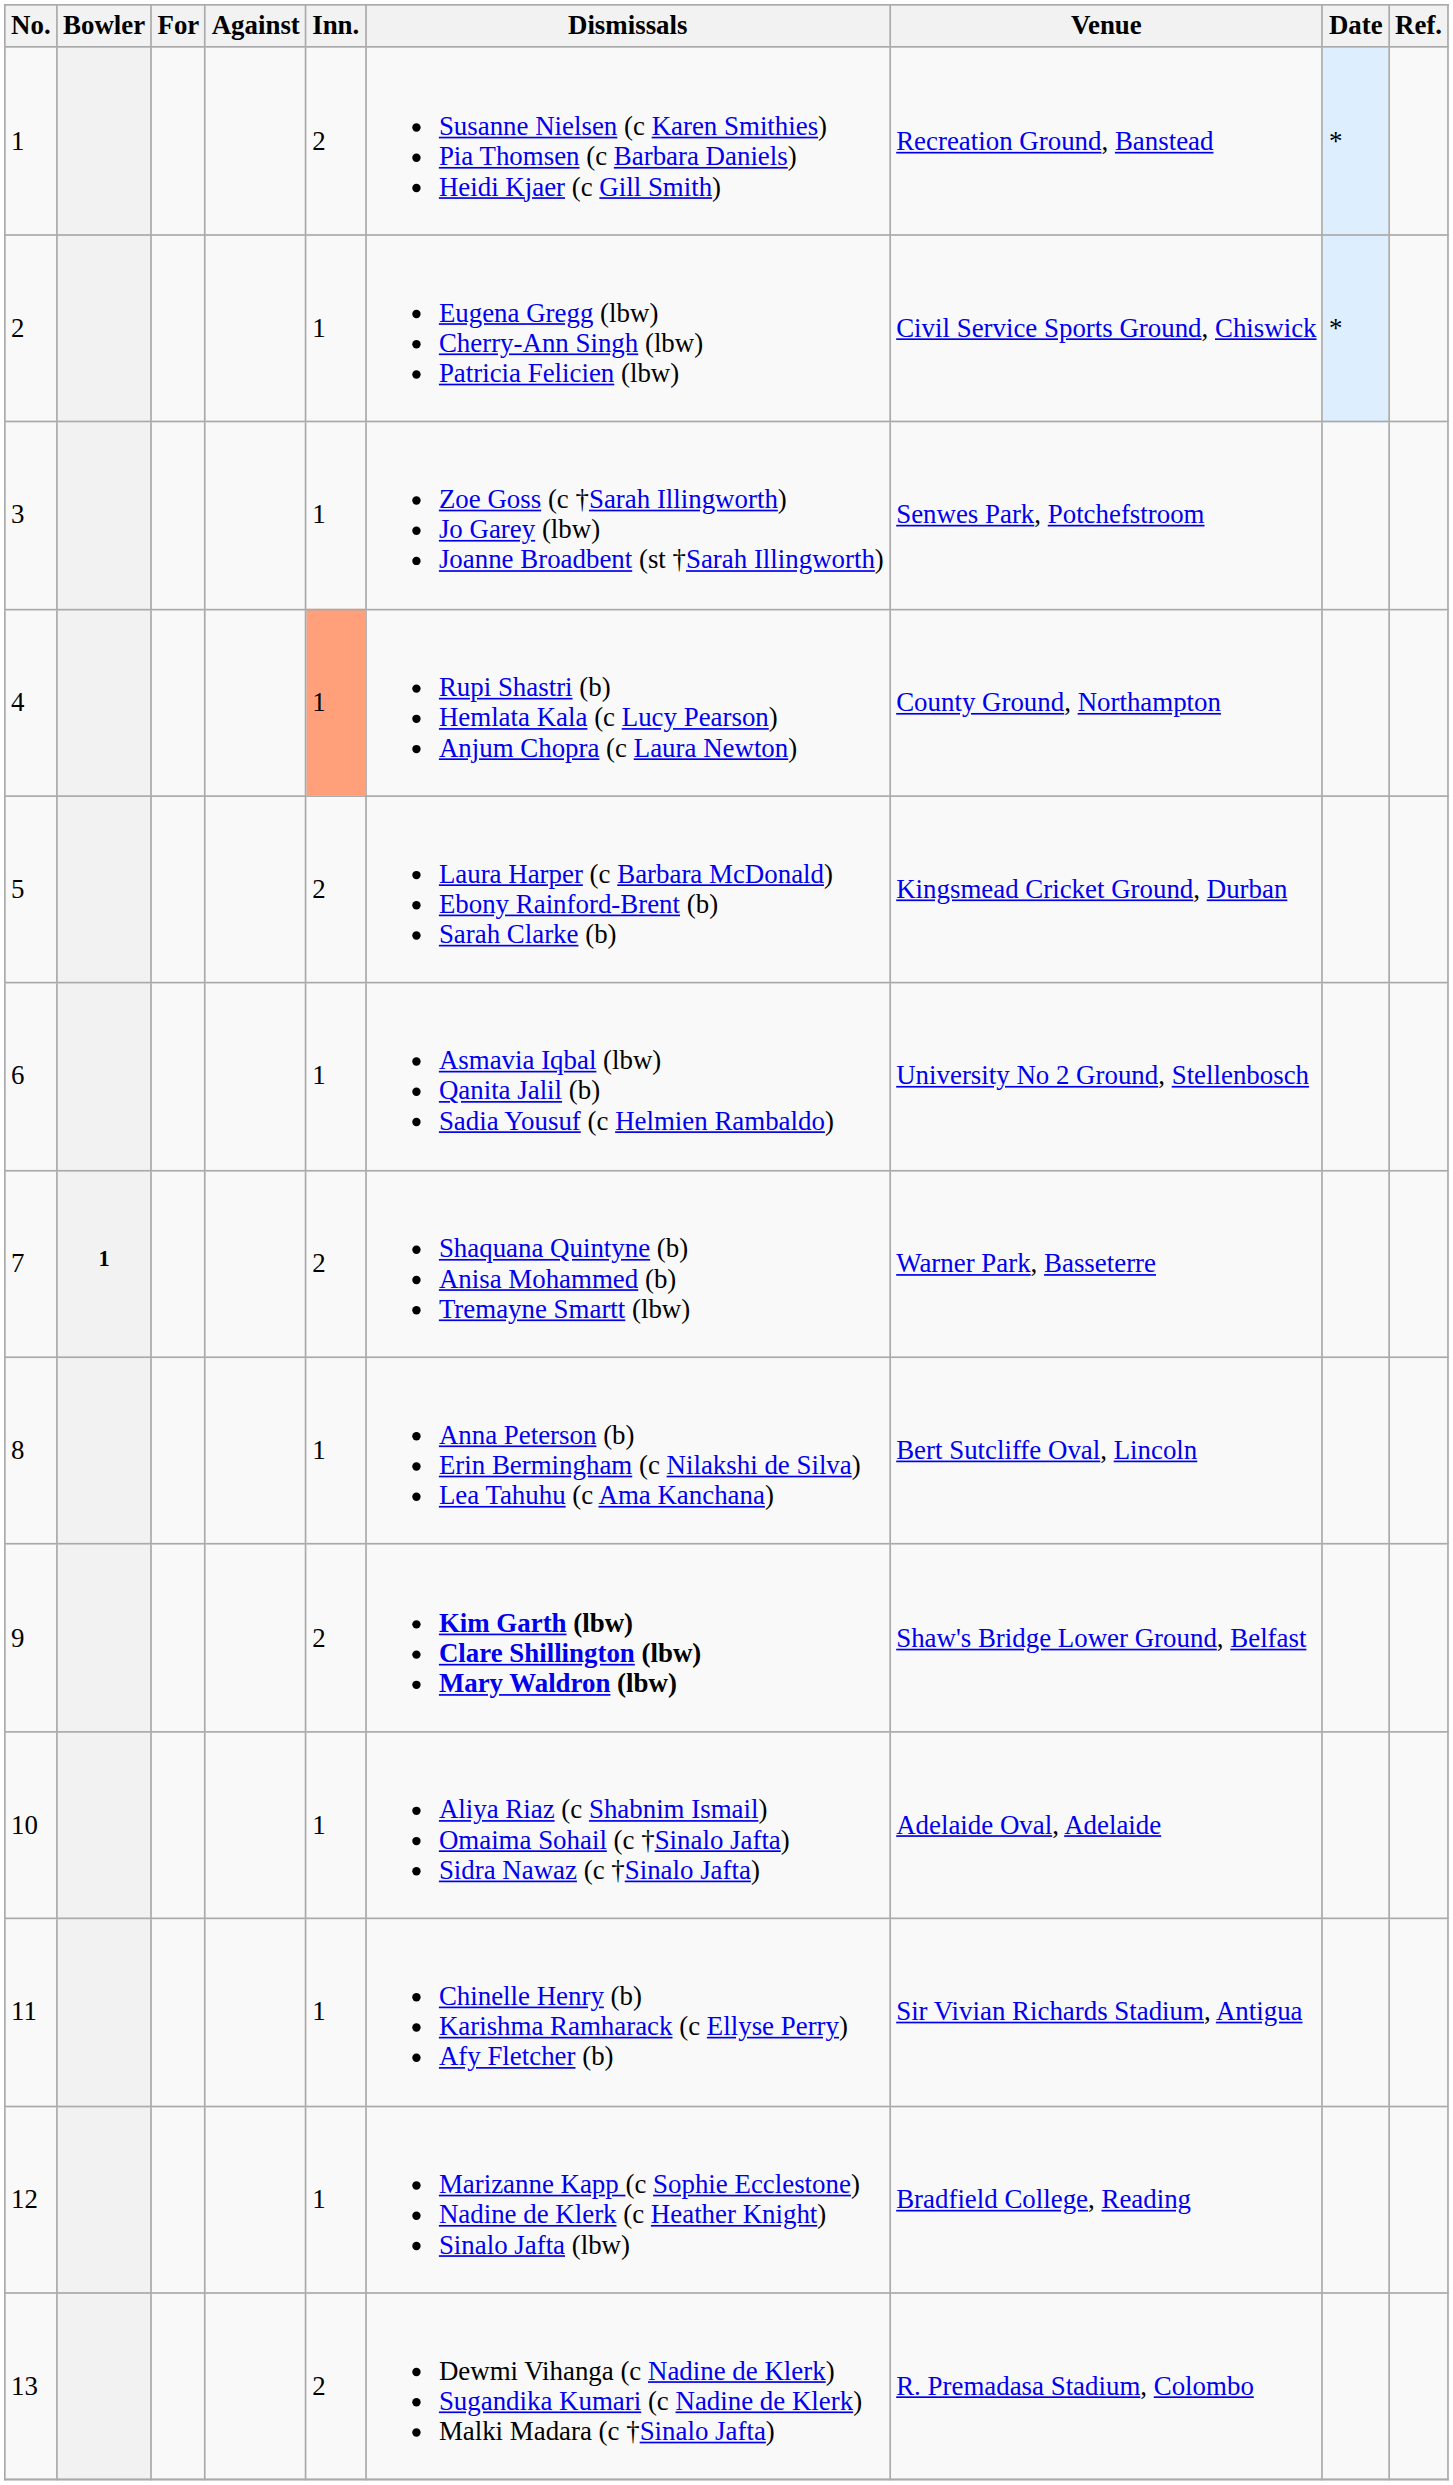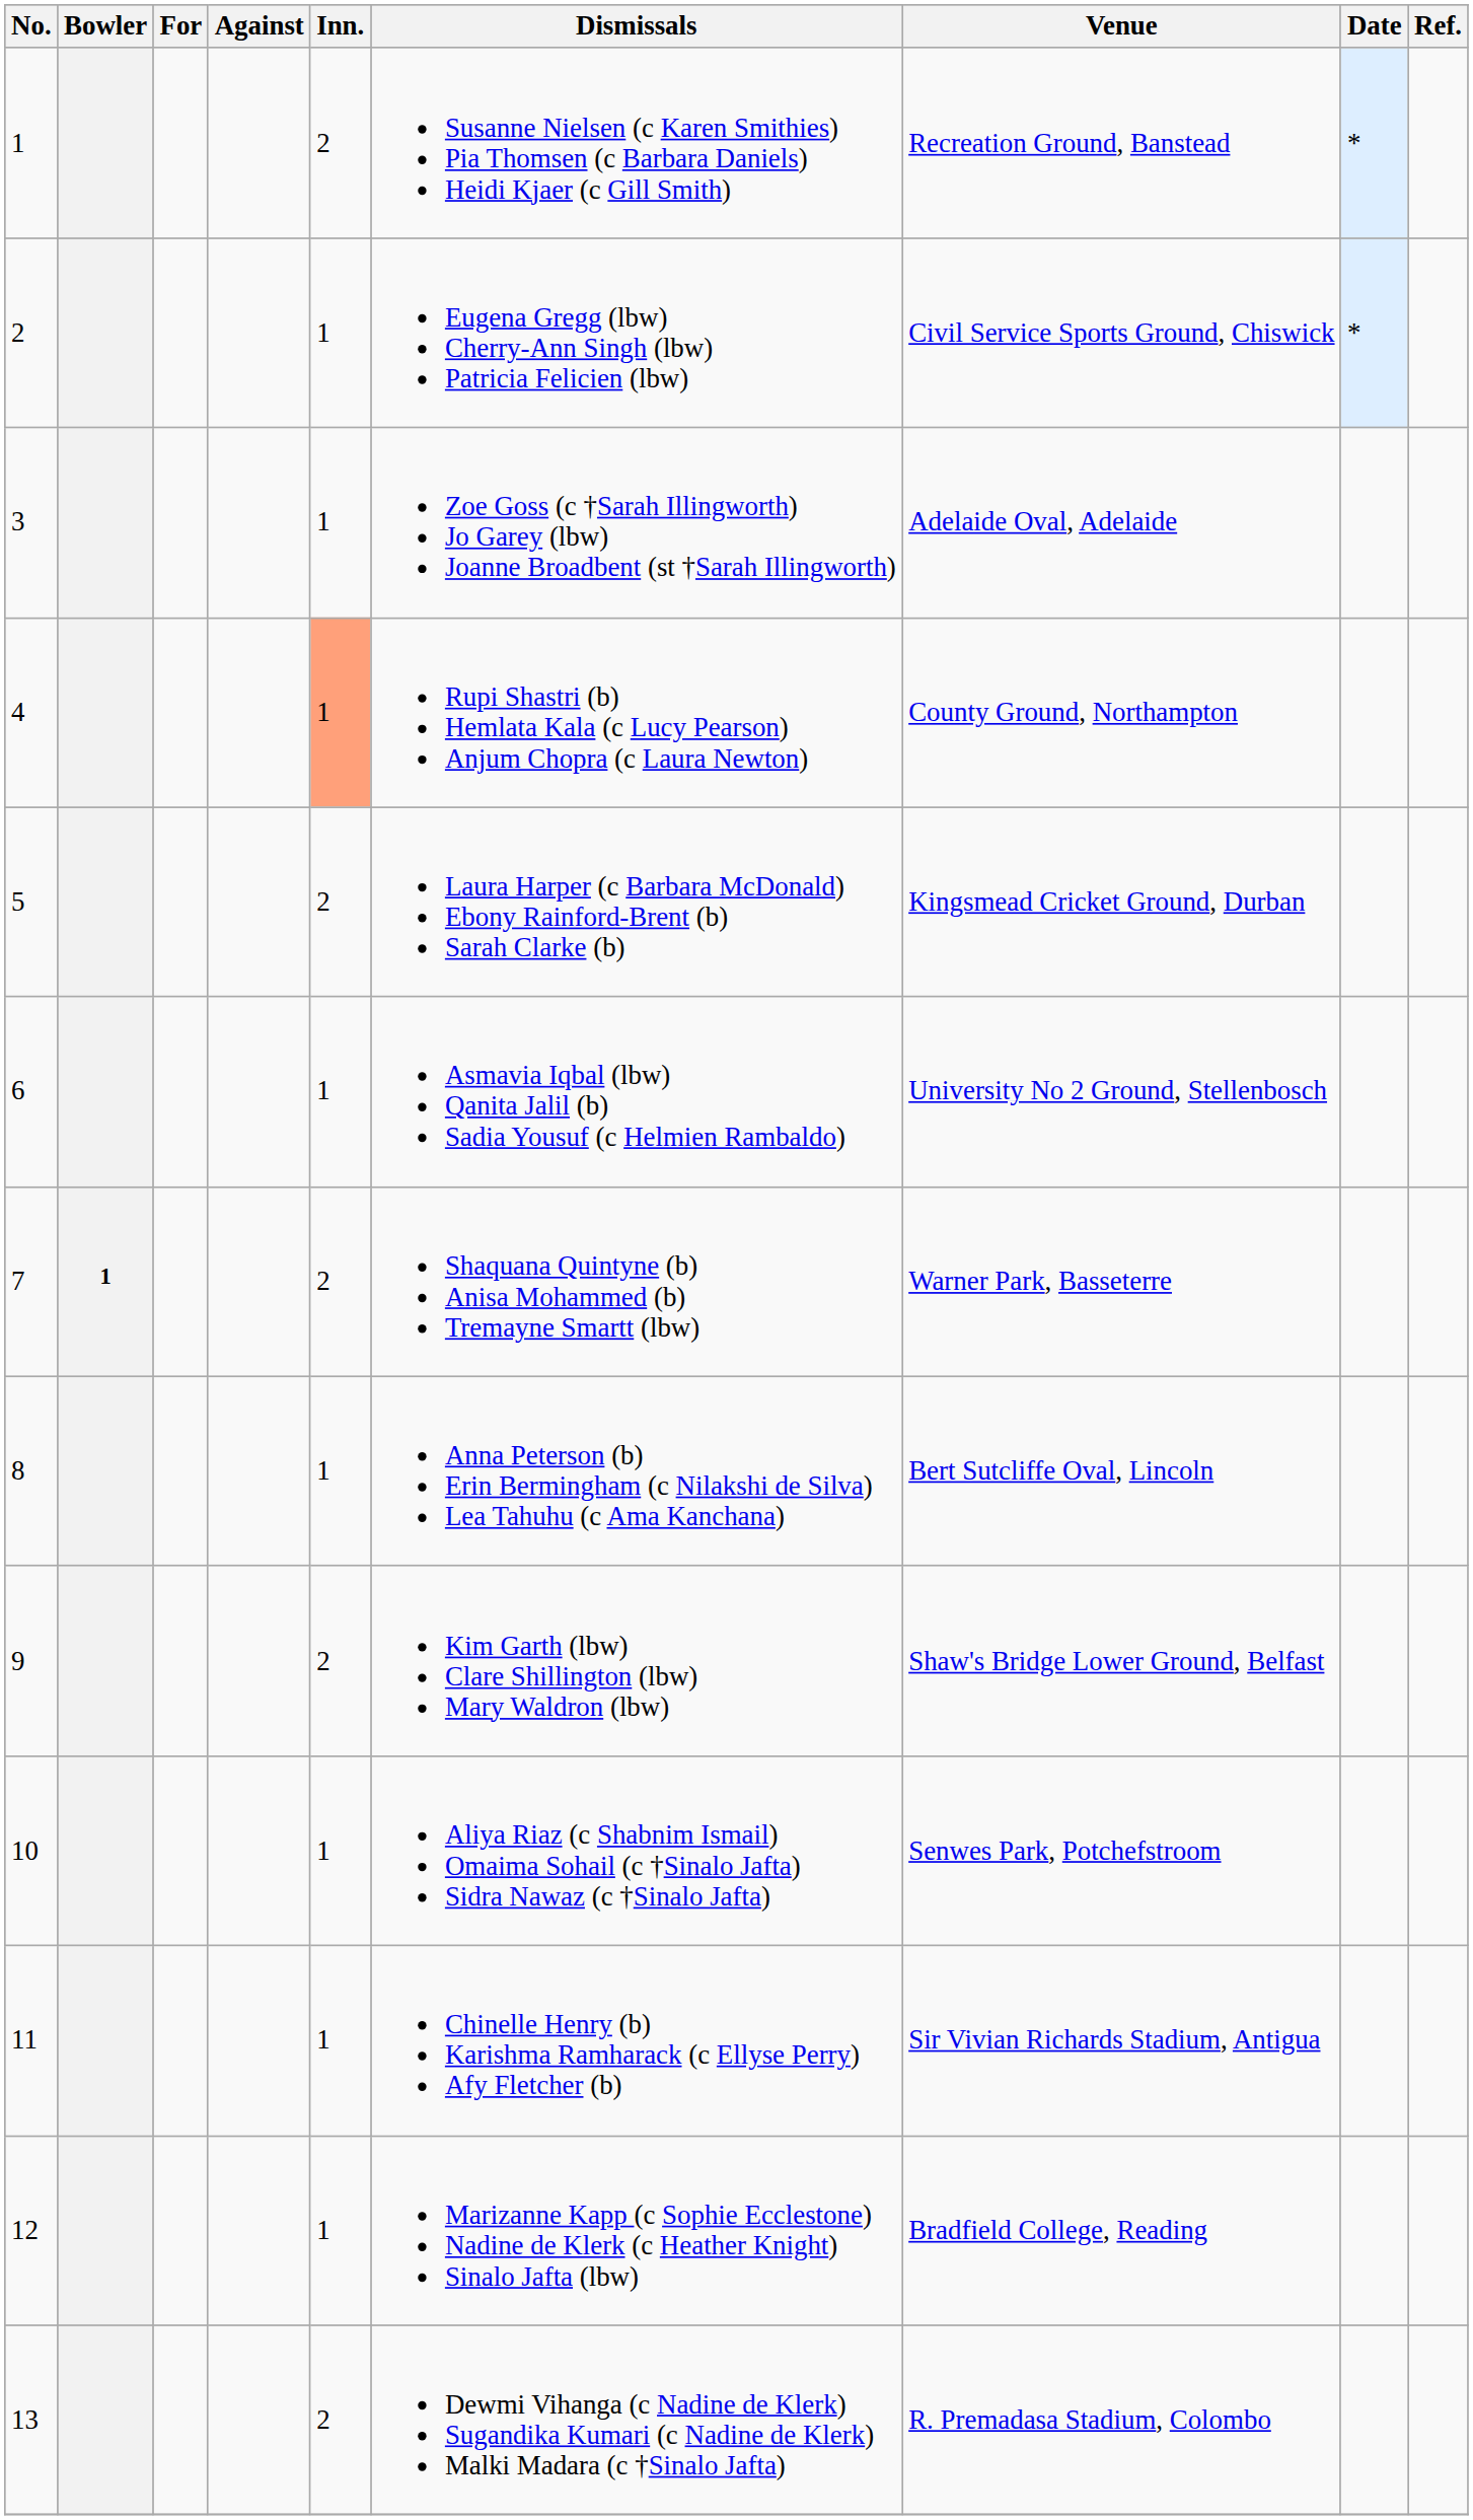3 | Venue: Senwes Park, Potchefstroom -> Adelaide Oval, Adelaide
9 | Dismissals: bold -> normal
10 | Venue: Adelaide Oval, Adelaide -> Senwes Park, Potchefstroom
